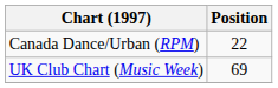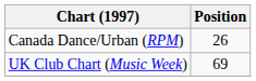Canada Dance/Urban (RPM) | Position: 22 -> 26
